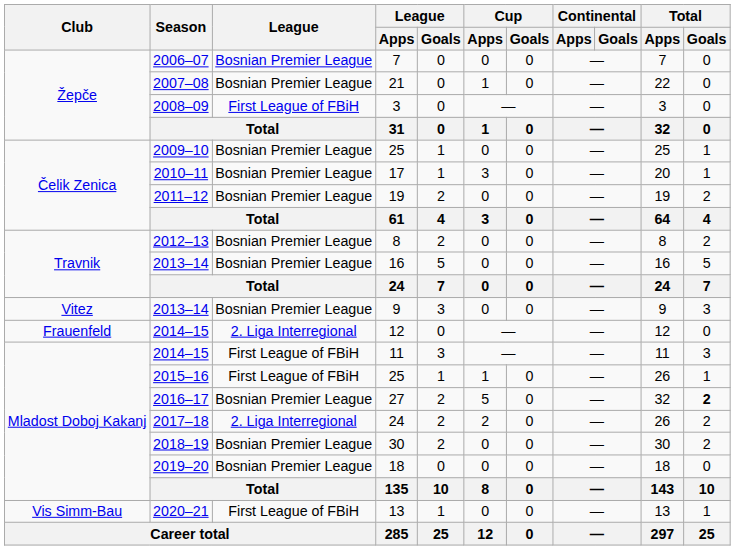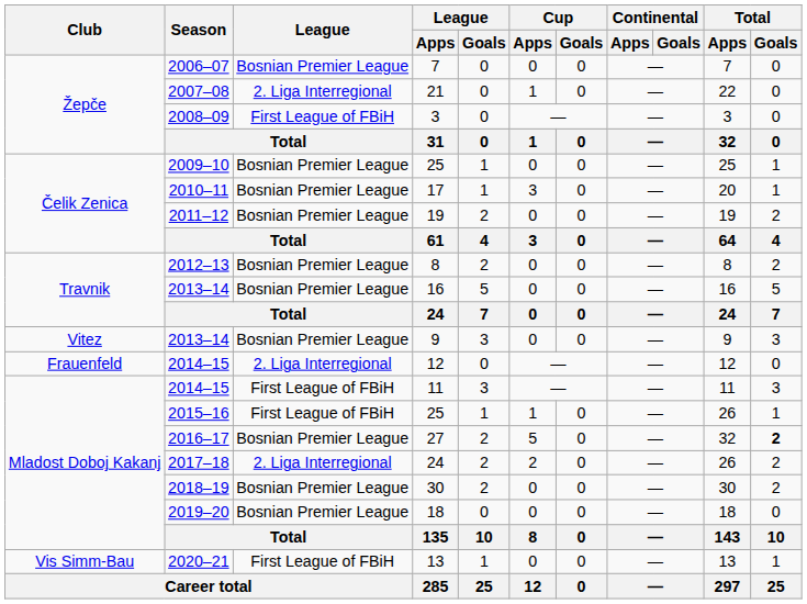21 | League: Bosnian Premier League -> 2. Liga Interregional
